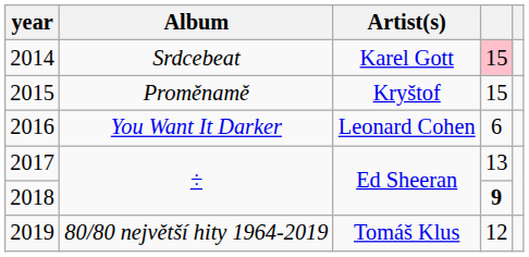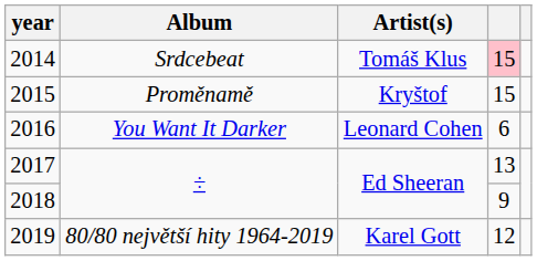2014 | Artist(s): Karel Gott -> Tomáš Klus
2018 | column 4: bold -> normal
2019 | Artist(s): Tomáš Klus -> Karel Gott
